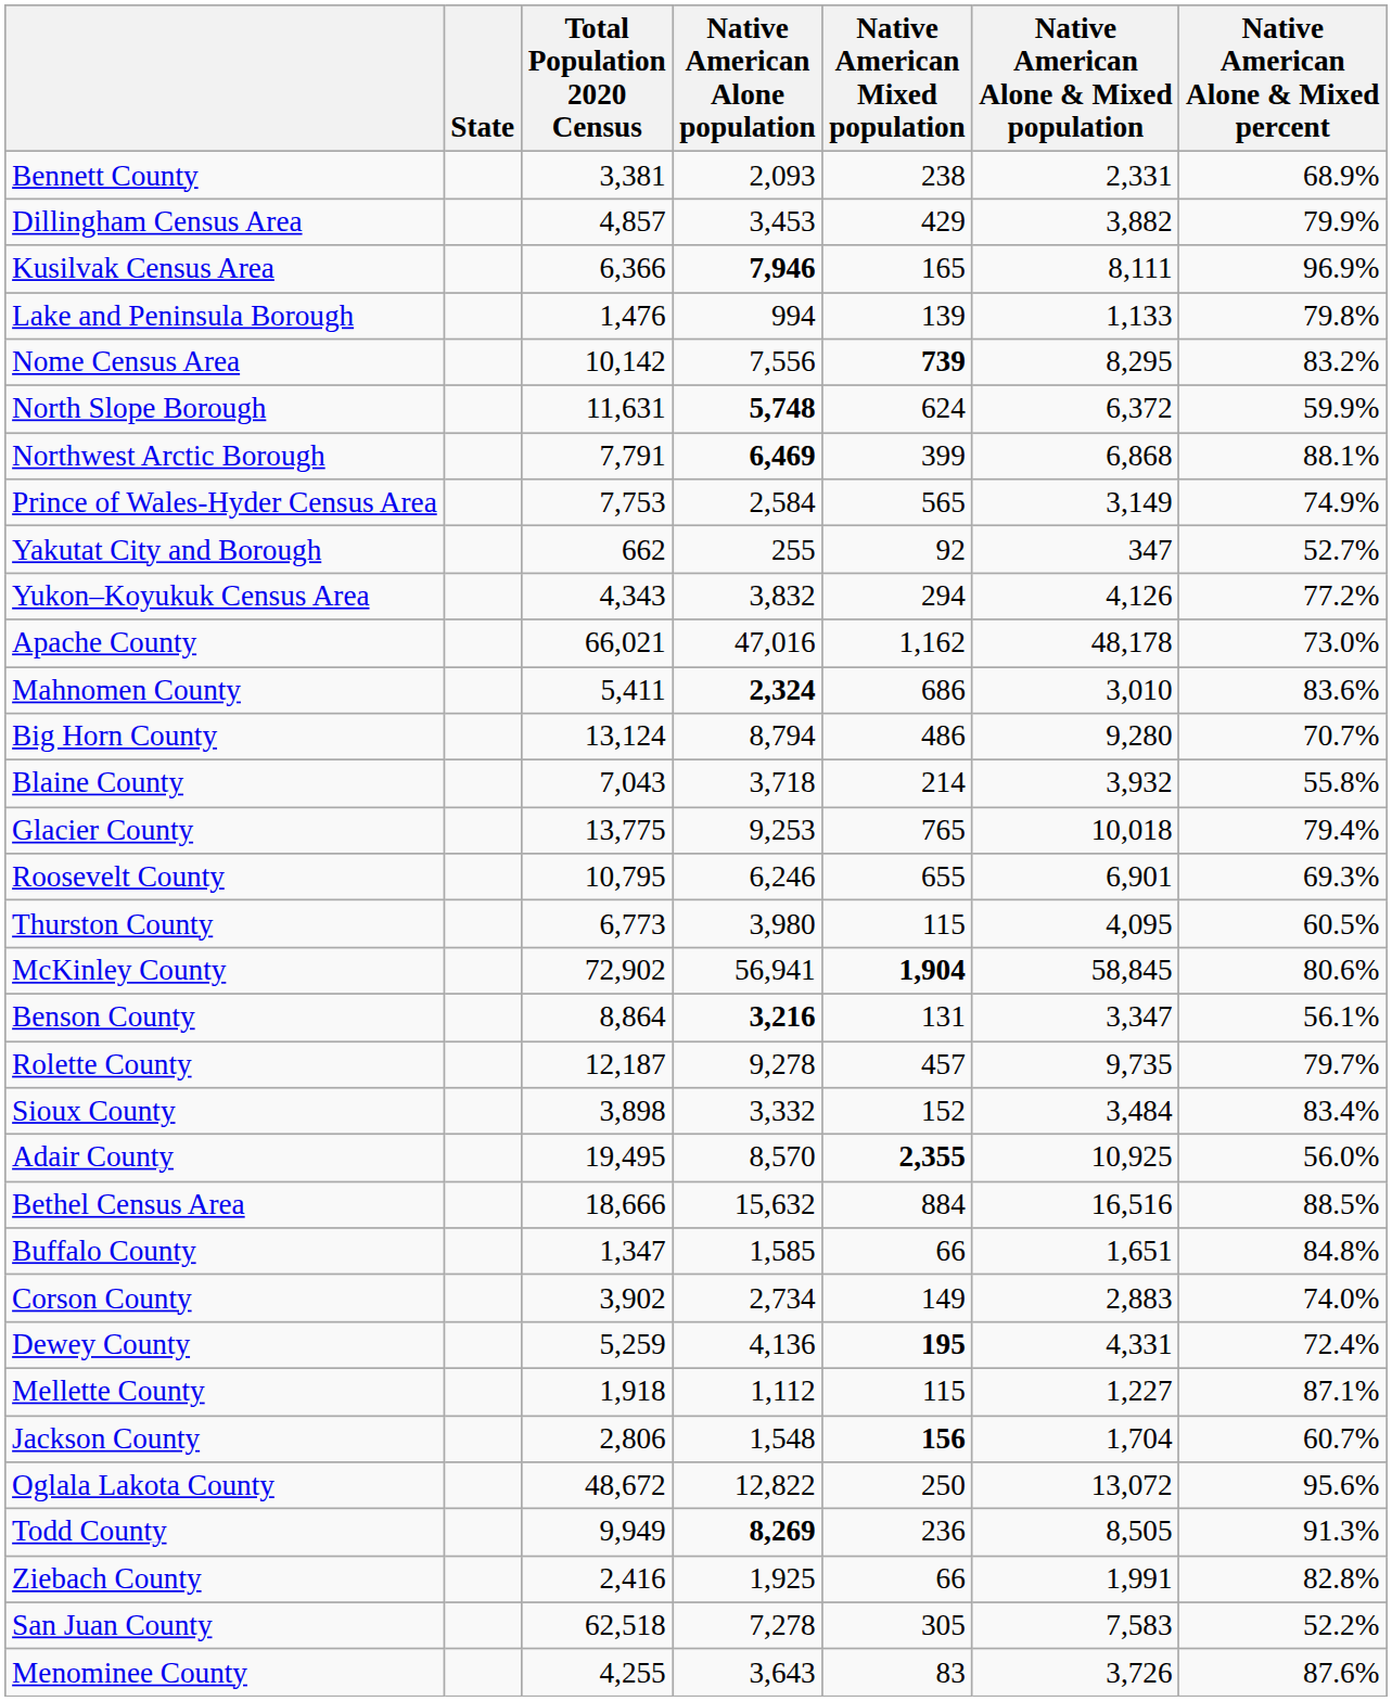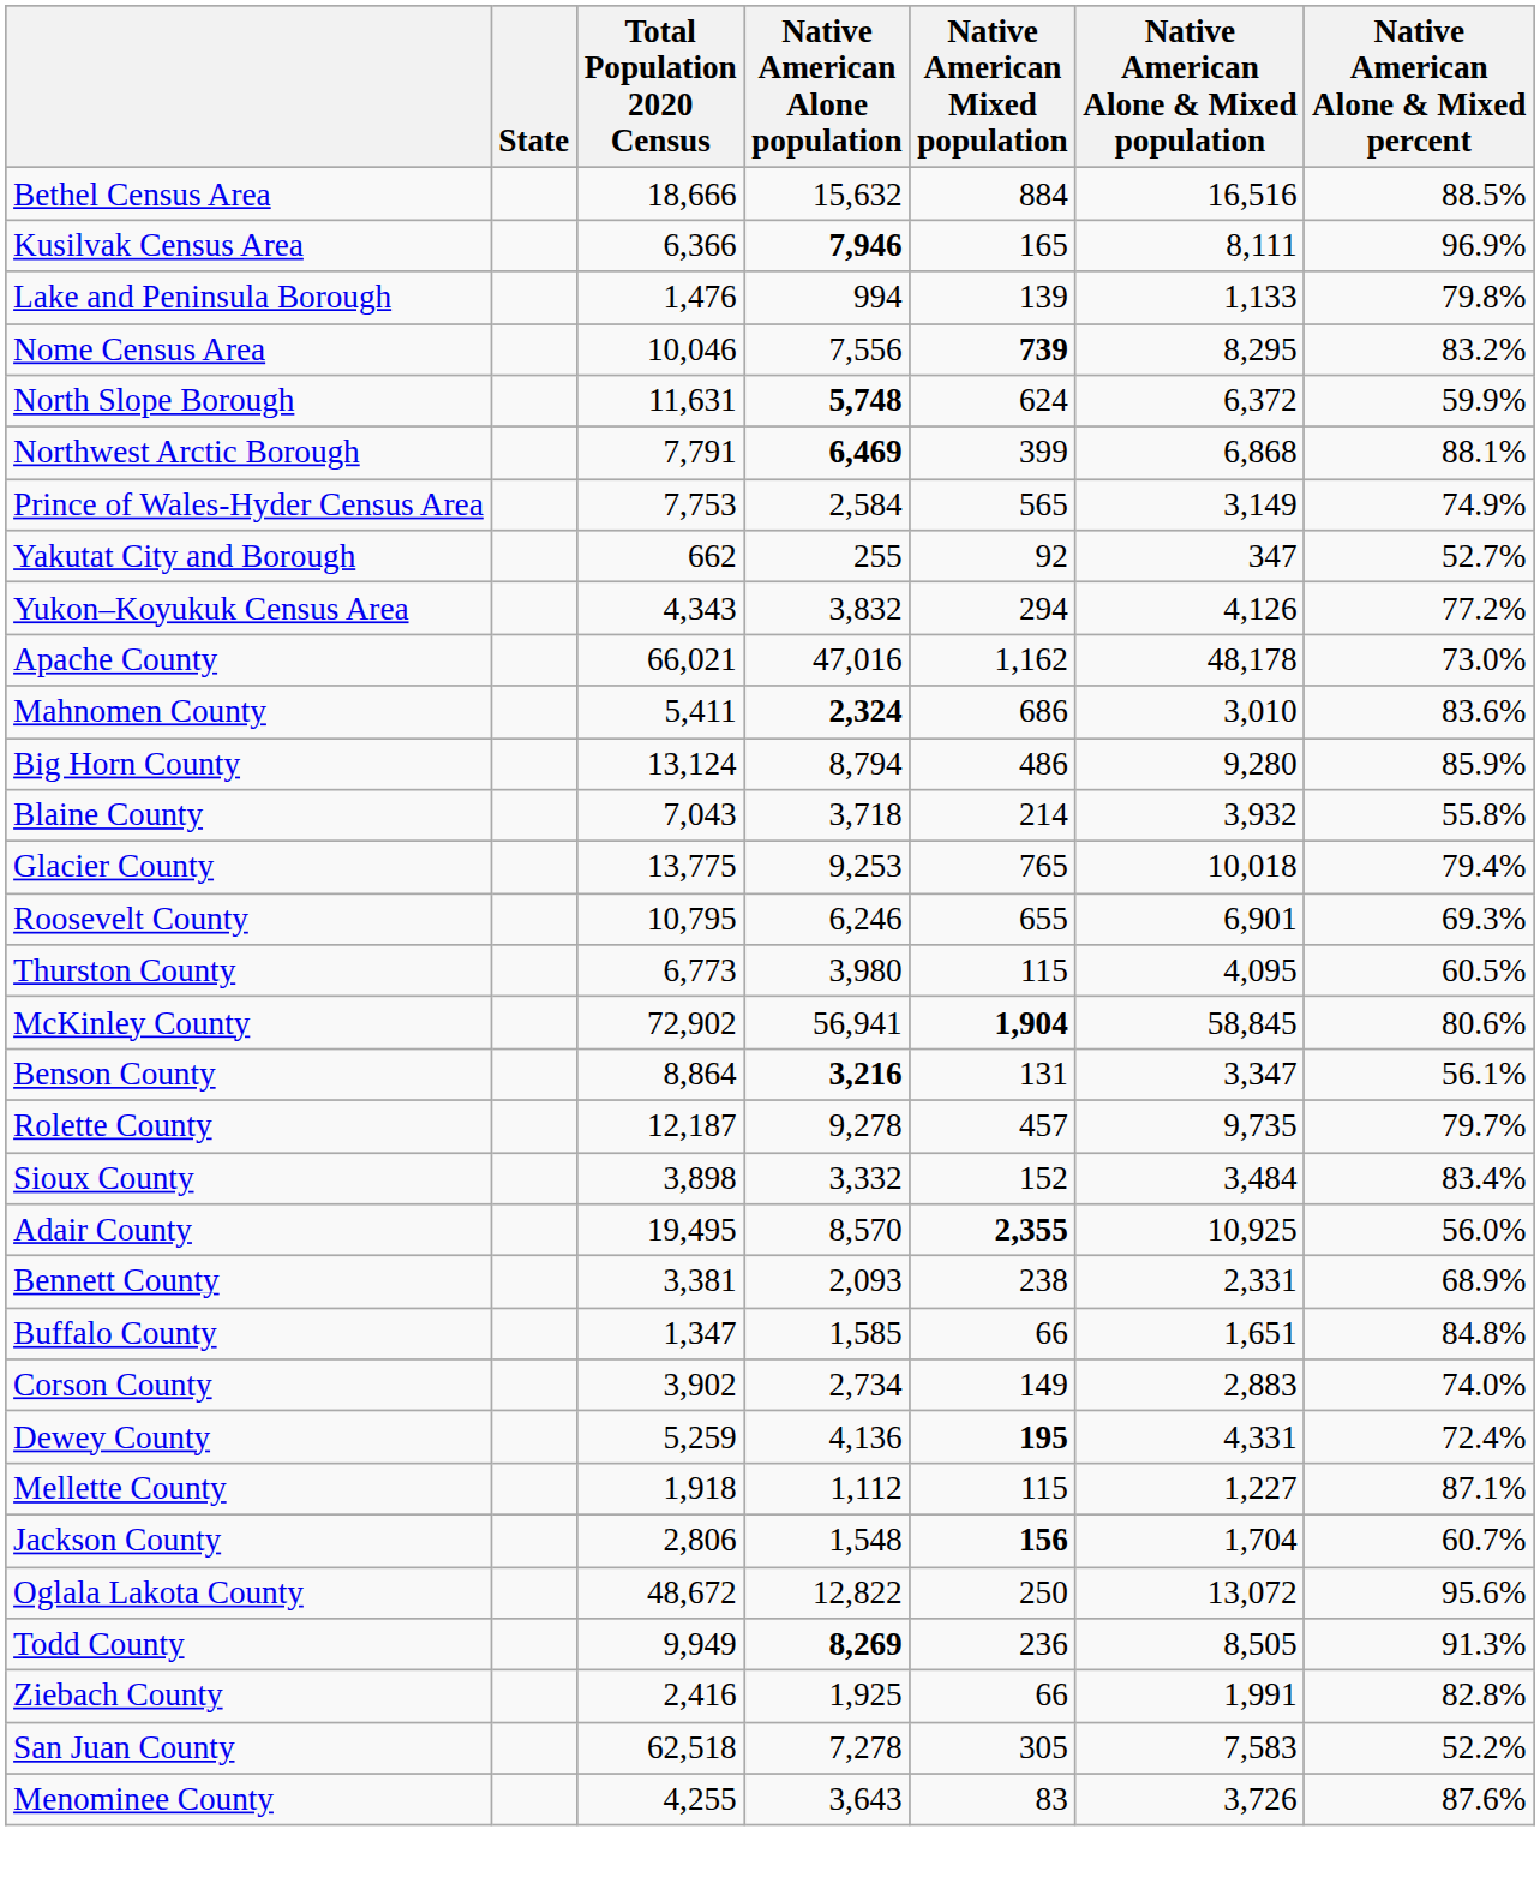rows swapped: Bethel Census Area <-> Bennett County
- row: Dillingham Census Area | 4,857 | 3,453 | 429 | 3,882 | 79.9%
Nome Census Area | Total Population 2020 Census: 10,142 -> 10,046
Big Horn County | Native American Alone & Mixed percent: 70.7% -> 85.9%
